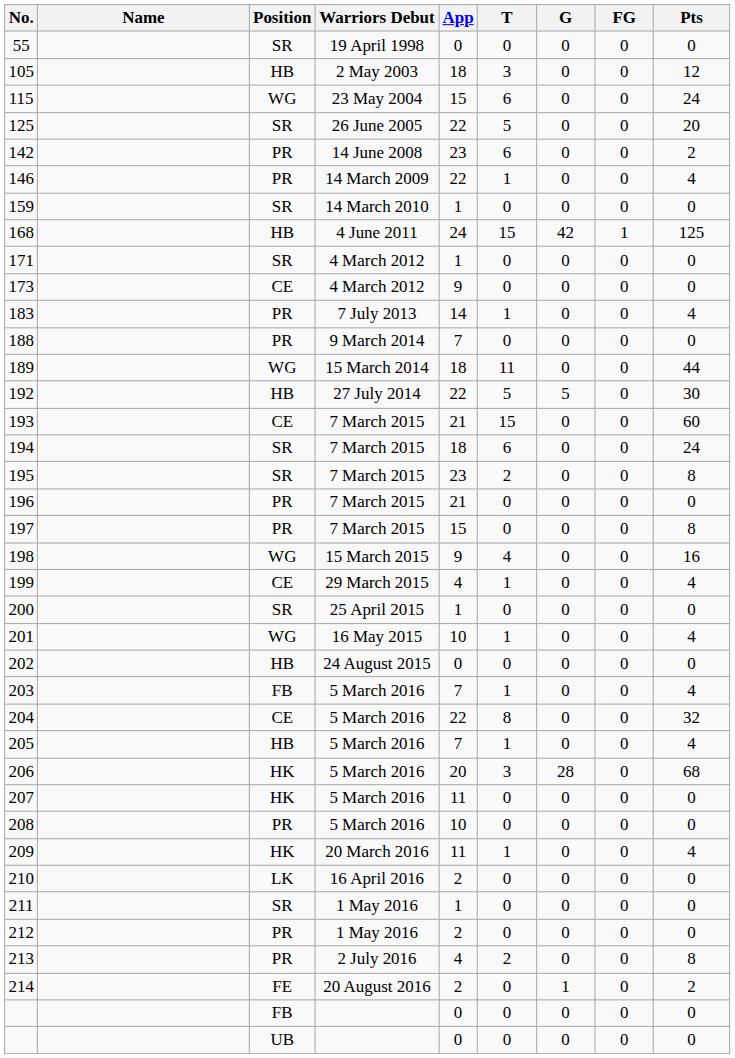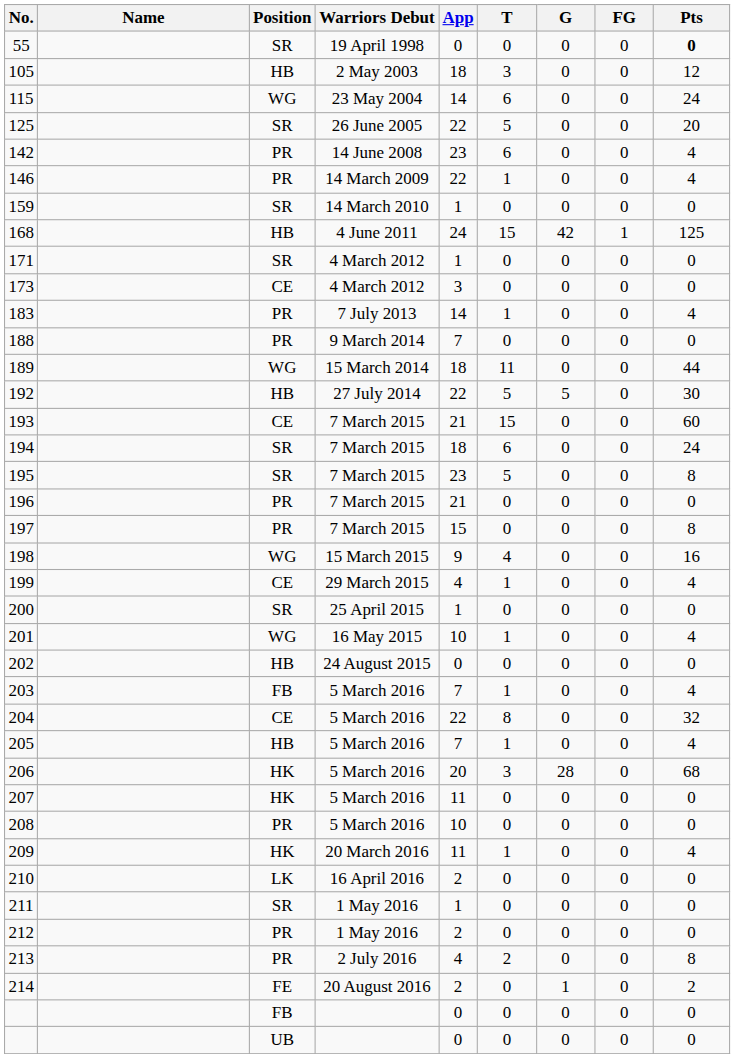55 | Pts: normal -> bold
115 | App: 15 -> 14
142 | Pts: 2 -> 4
173 | App: 9 -> 3
195 | T: 2 -> 5
